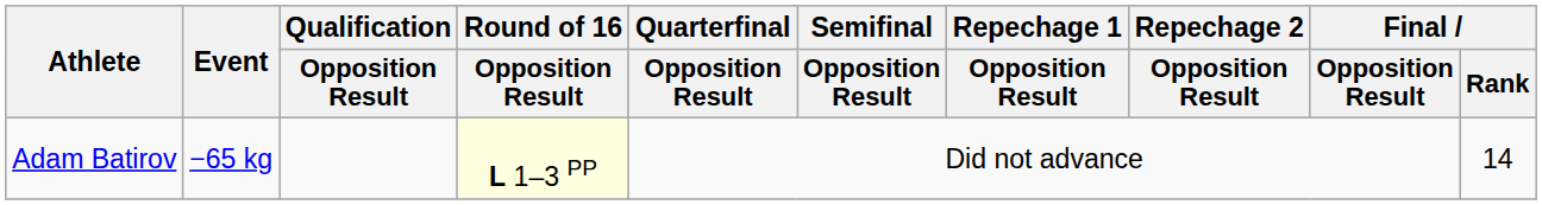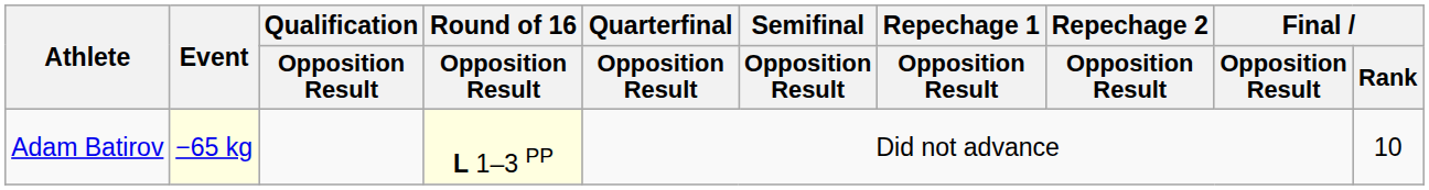Adam Batirov | Event: no background -> lightyellow background
Adam Batirov | Final / Rank: 14 -> 10
